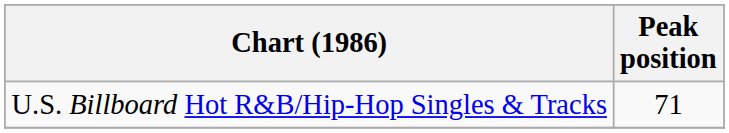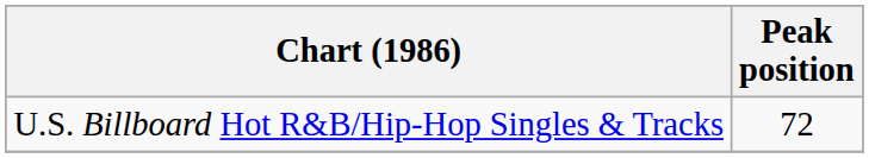U.S. Billboard Hot R&B/Hip-Hop Singles & Tracks | Peak position: 71 -> 72
